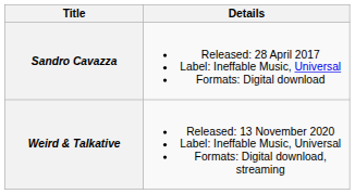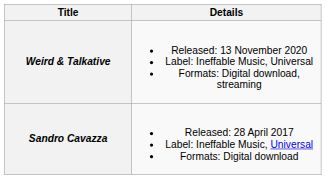rows swapped: Sandro Cavazza <-> Weird & Talkative
